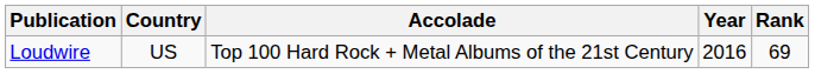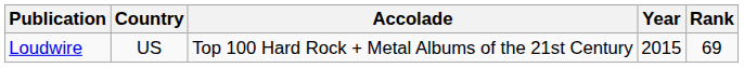Loudwire | Year: 2016 -> 2015
